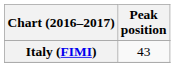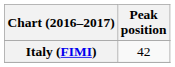Italy (FIMI) | Peak position: 43 -> 42
